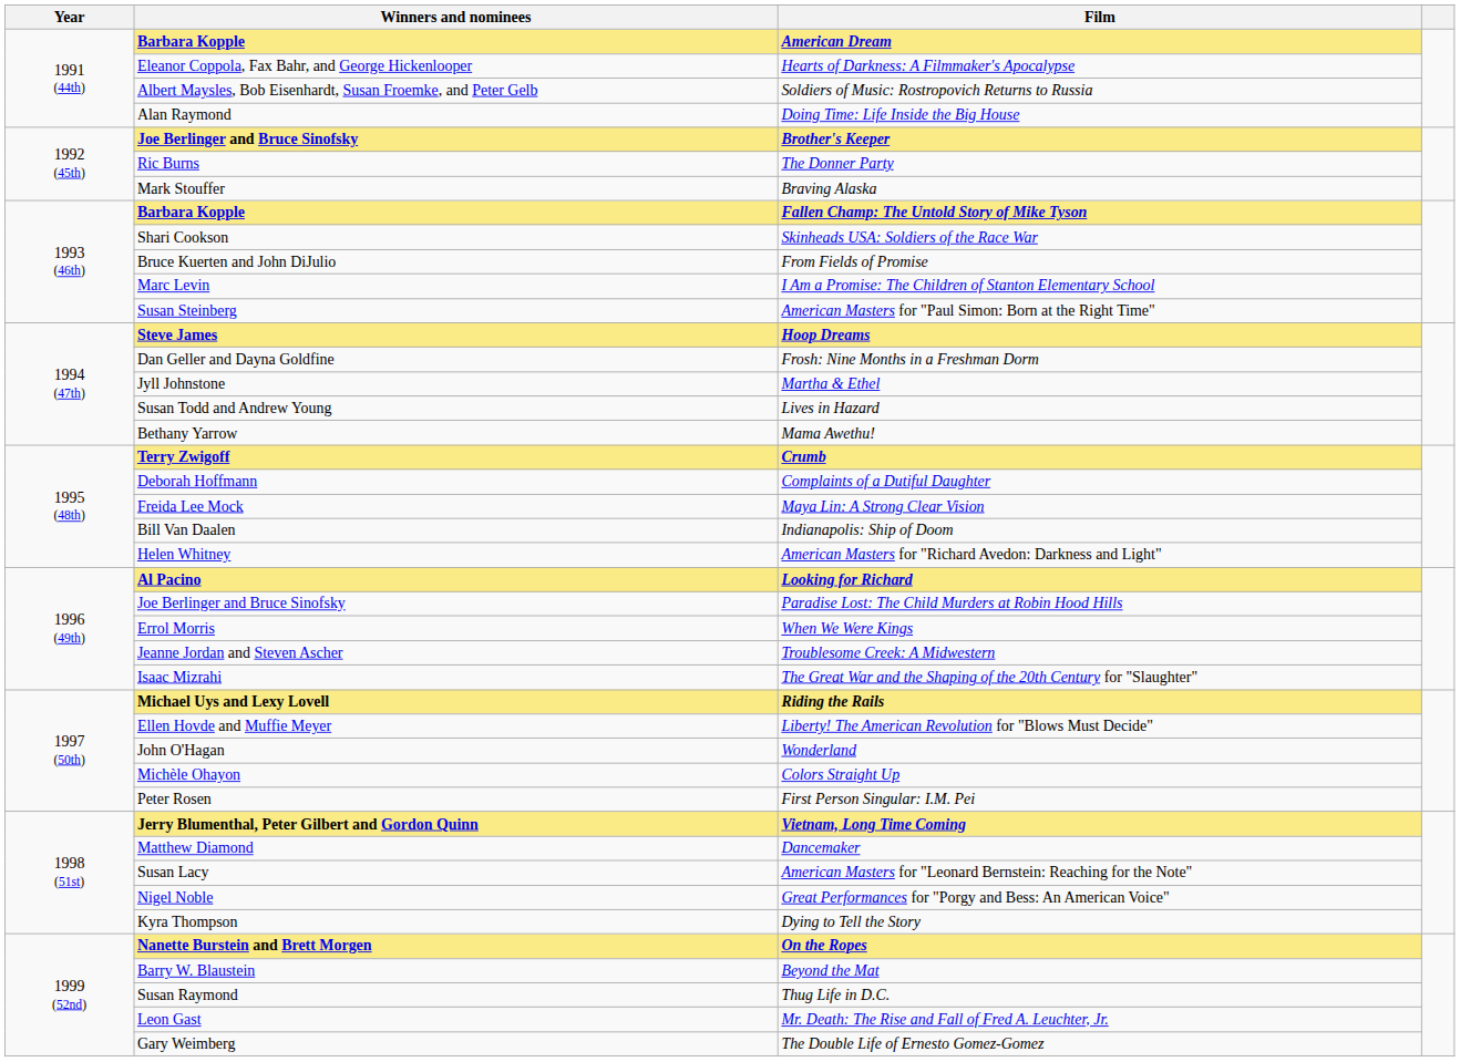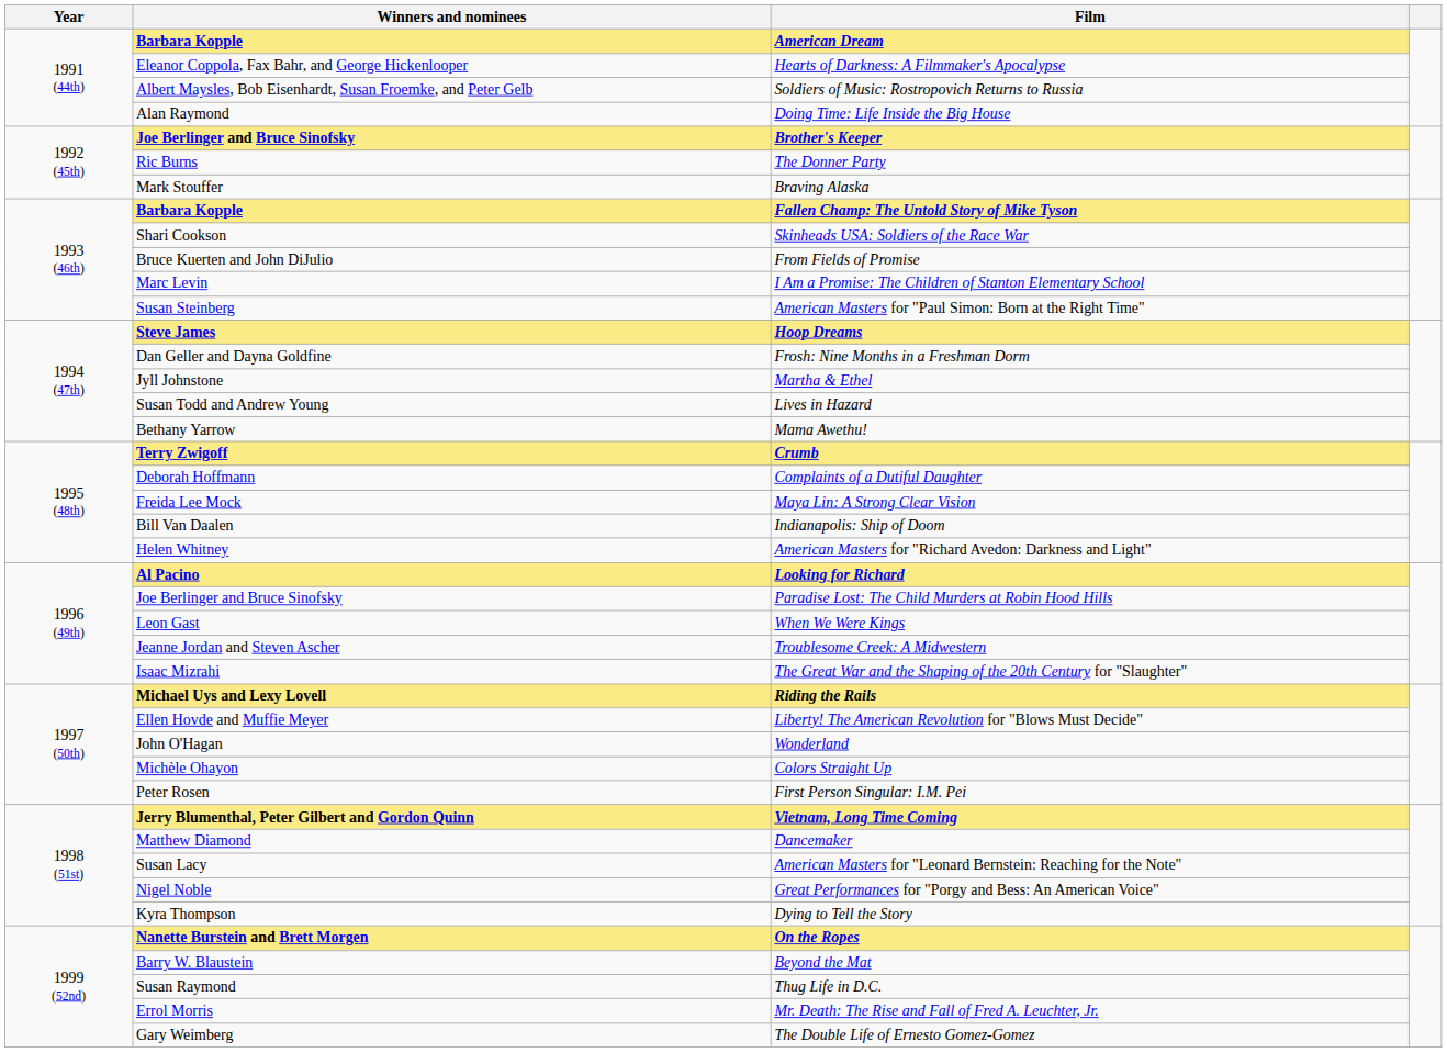When We Were Kings | Winners and nominees: Errol Morris -> Leon Gast
Mr. Death: The Rise and Fall of Fred A. Leuchter, Jr. | Winners and nominees: Leon Gast -> Errol Morris
